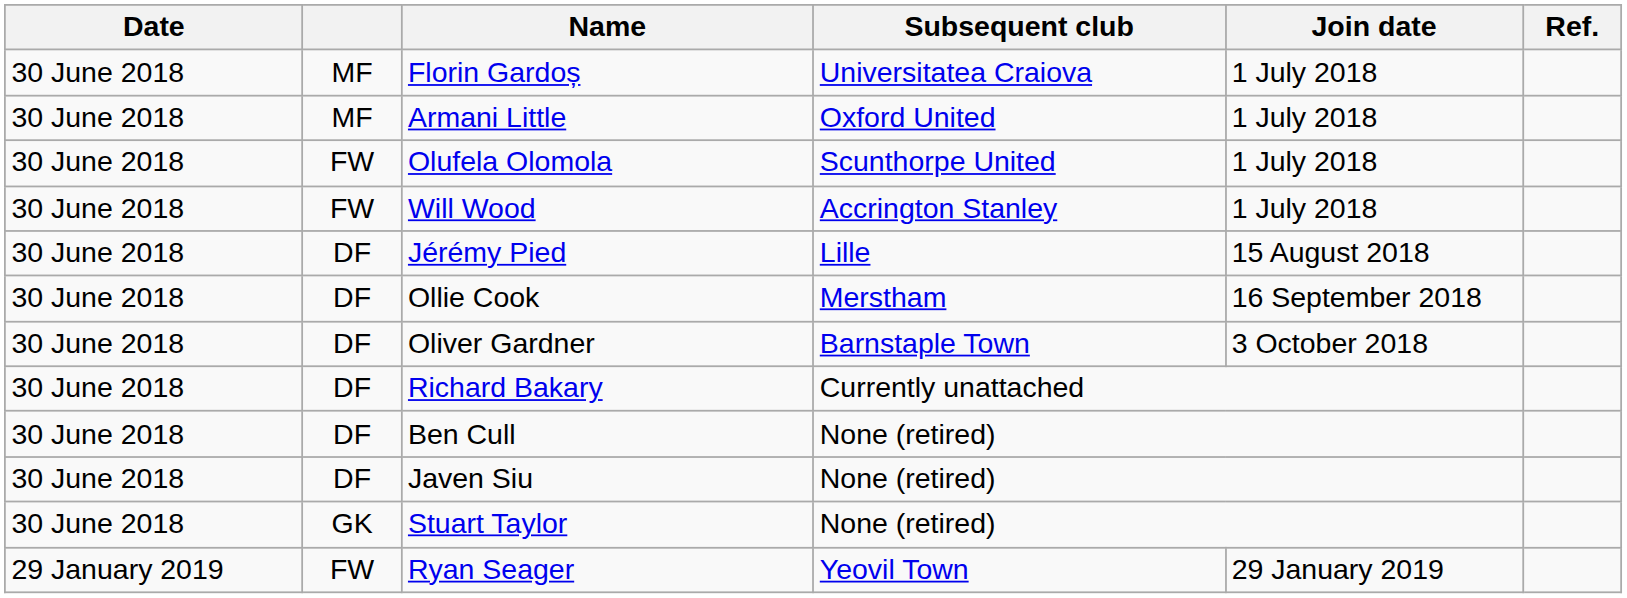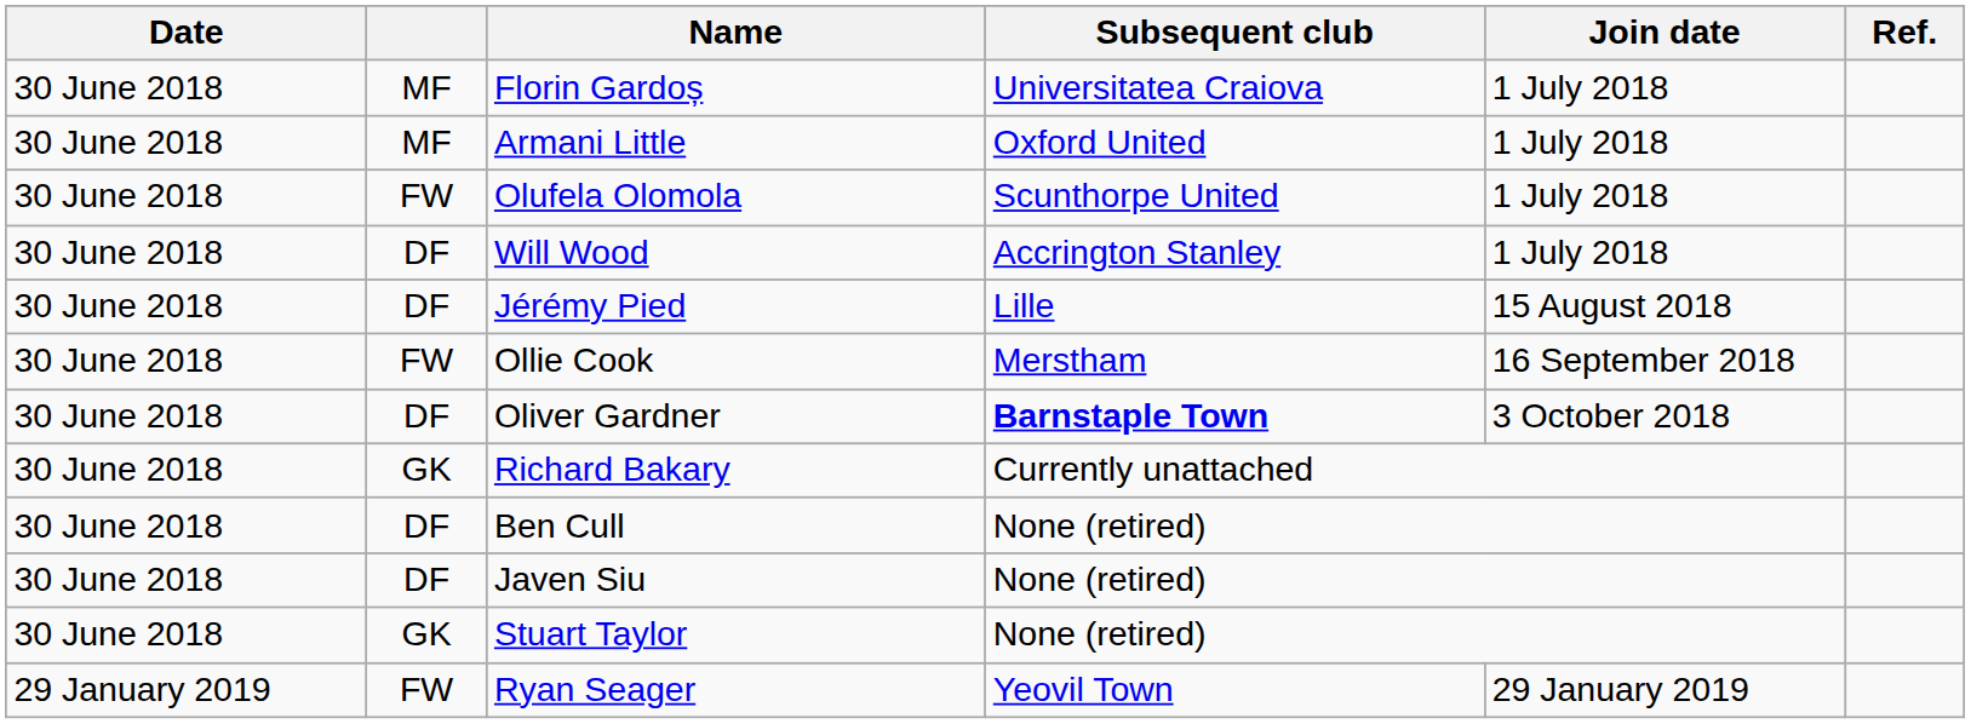Will Wood | column 2: FW -> DF
Ollie Cook | column 2: DF -> FW
Oliver Gardner | Subsequent club: normal -> bold
Richard Bakary | column 2: DF -> GK
